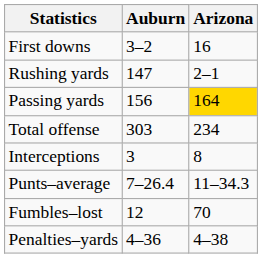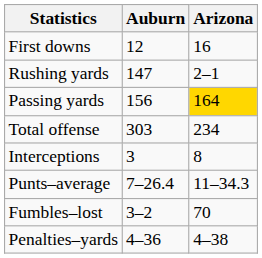First downs | Auburn: 3–2 -> 12
Fumbles–lost | Auburn: 12 -> 3–2
